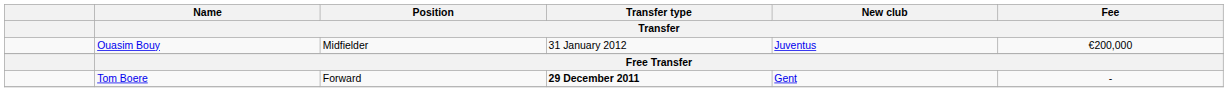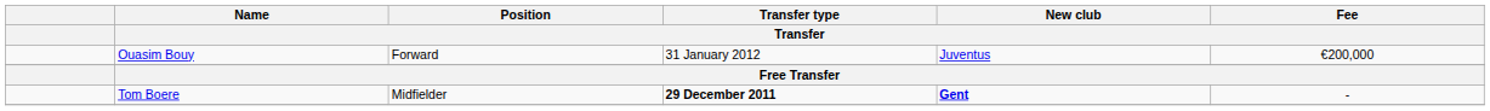Ouasim Bouy | Position / Transfer: Midfielder -> Forward
Tom Boere | Position / Transfer: Forward -> Midfielder
Tom Boere | New club / Transfer: normal -> bold
